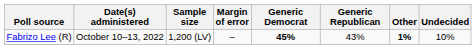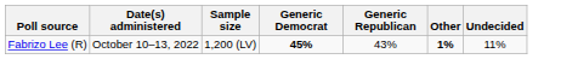- column: Margin of error | –
Fabrizo Lee (R) | Undecided: 10% -> 11%
